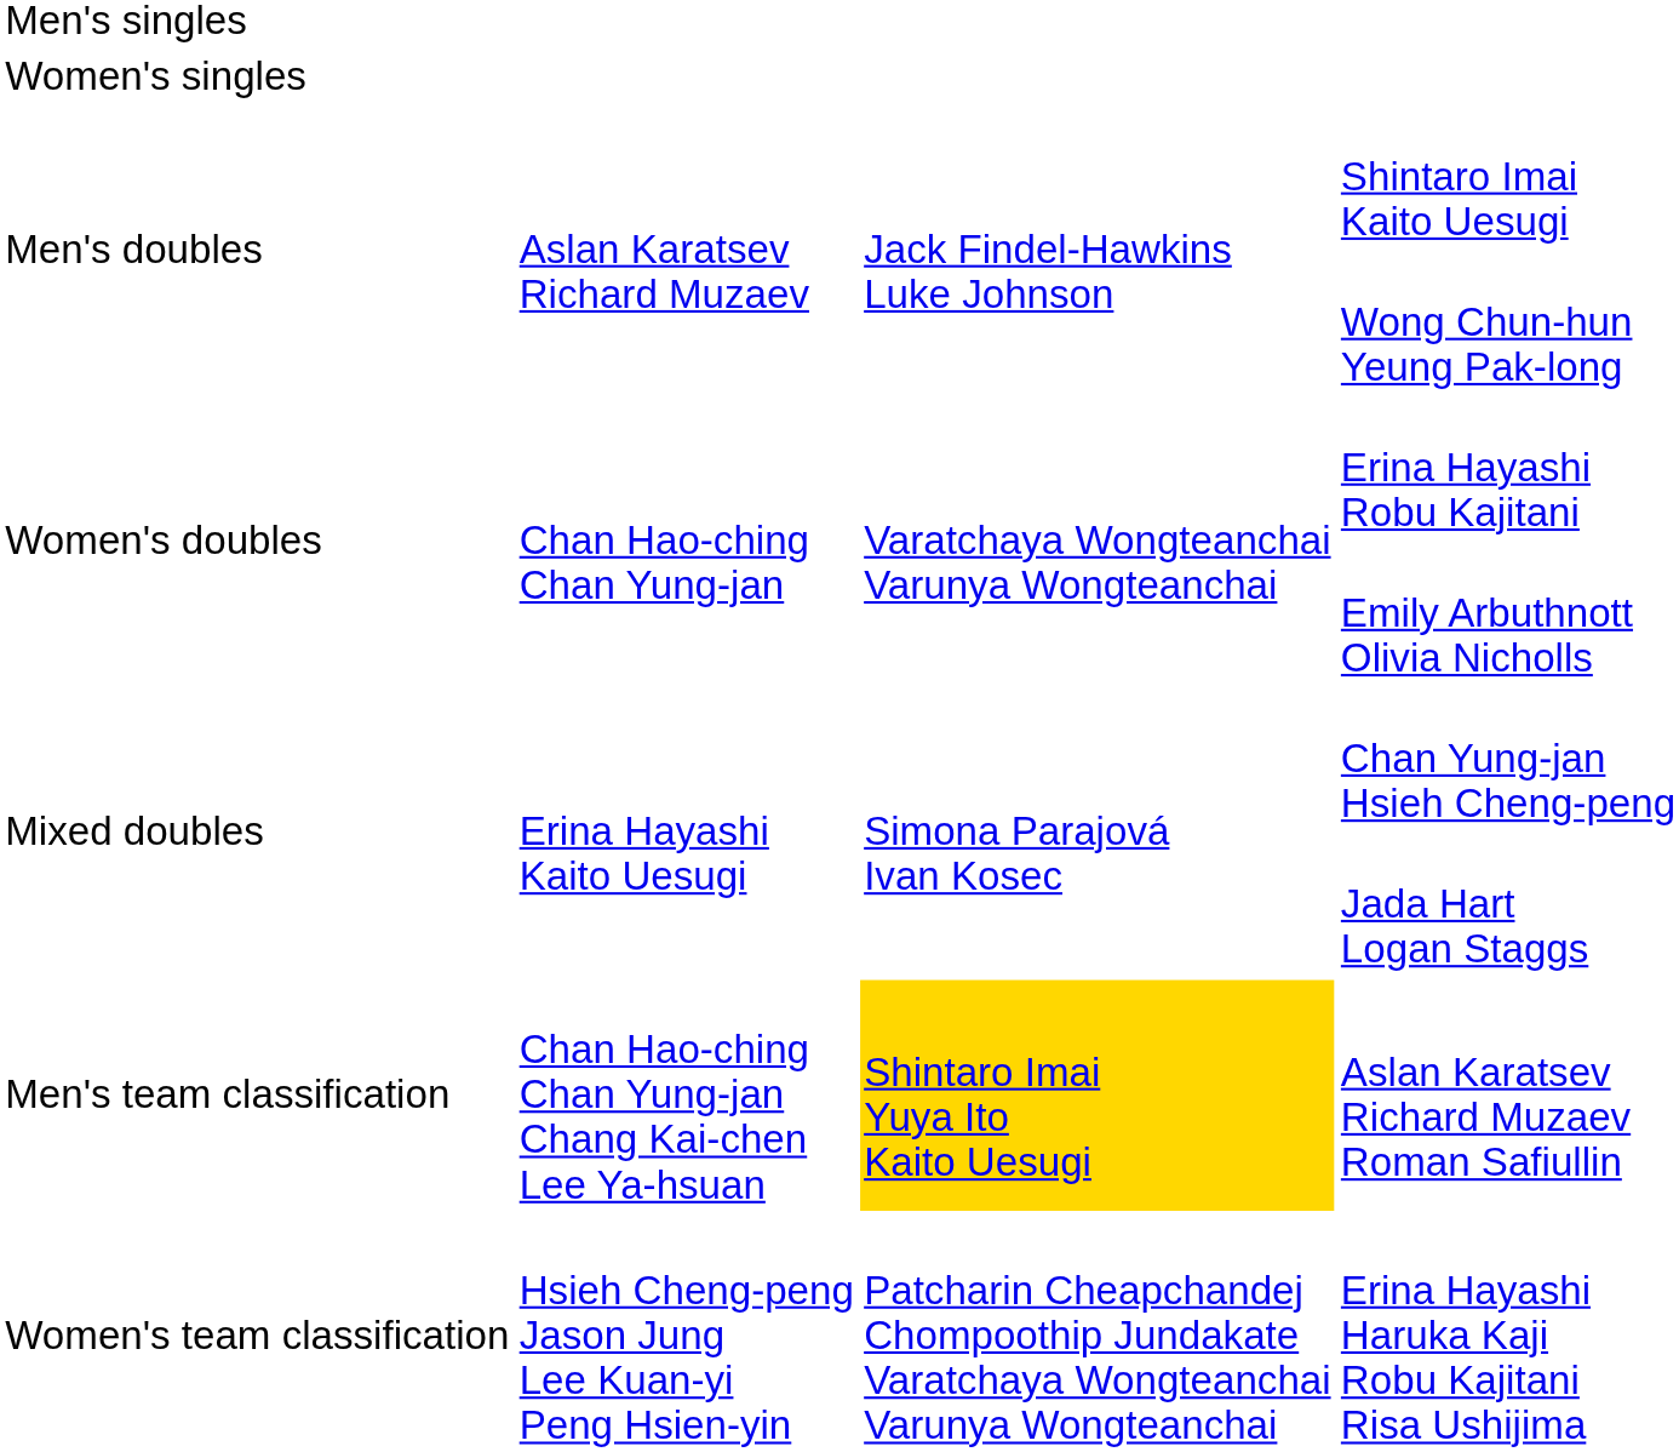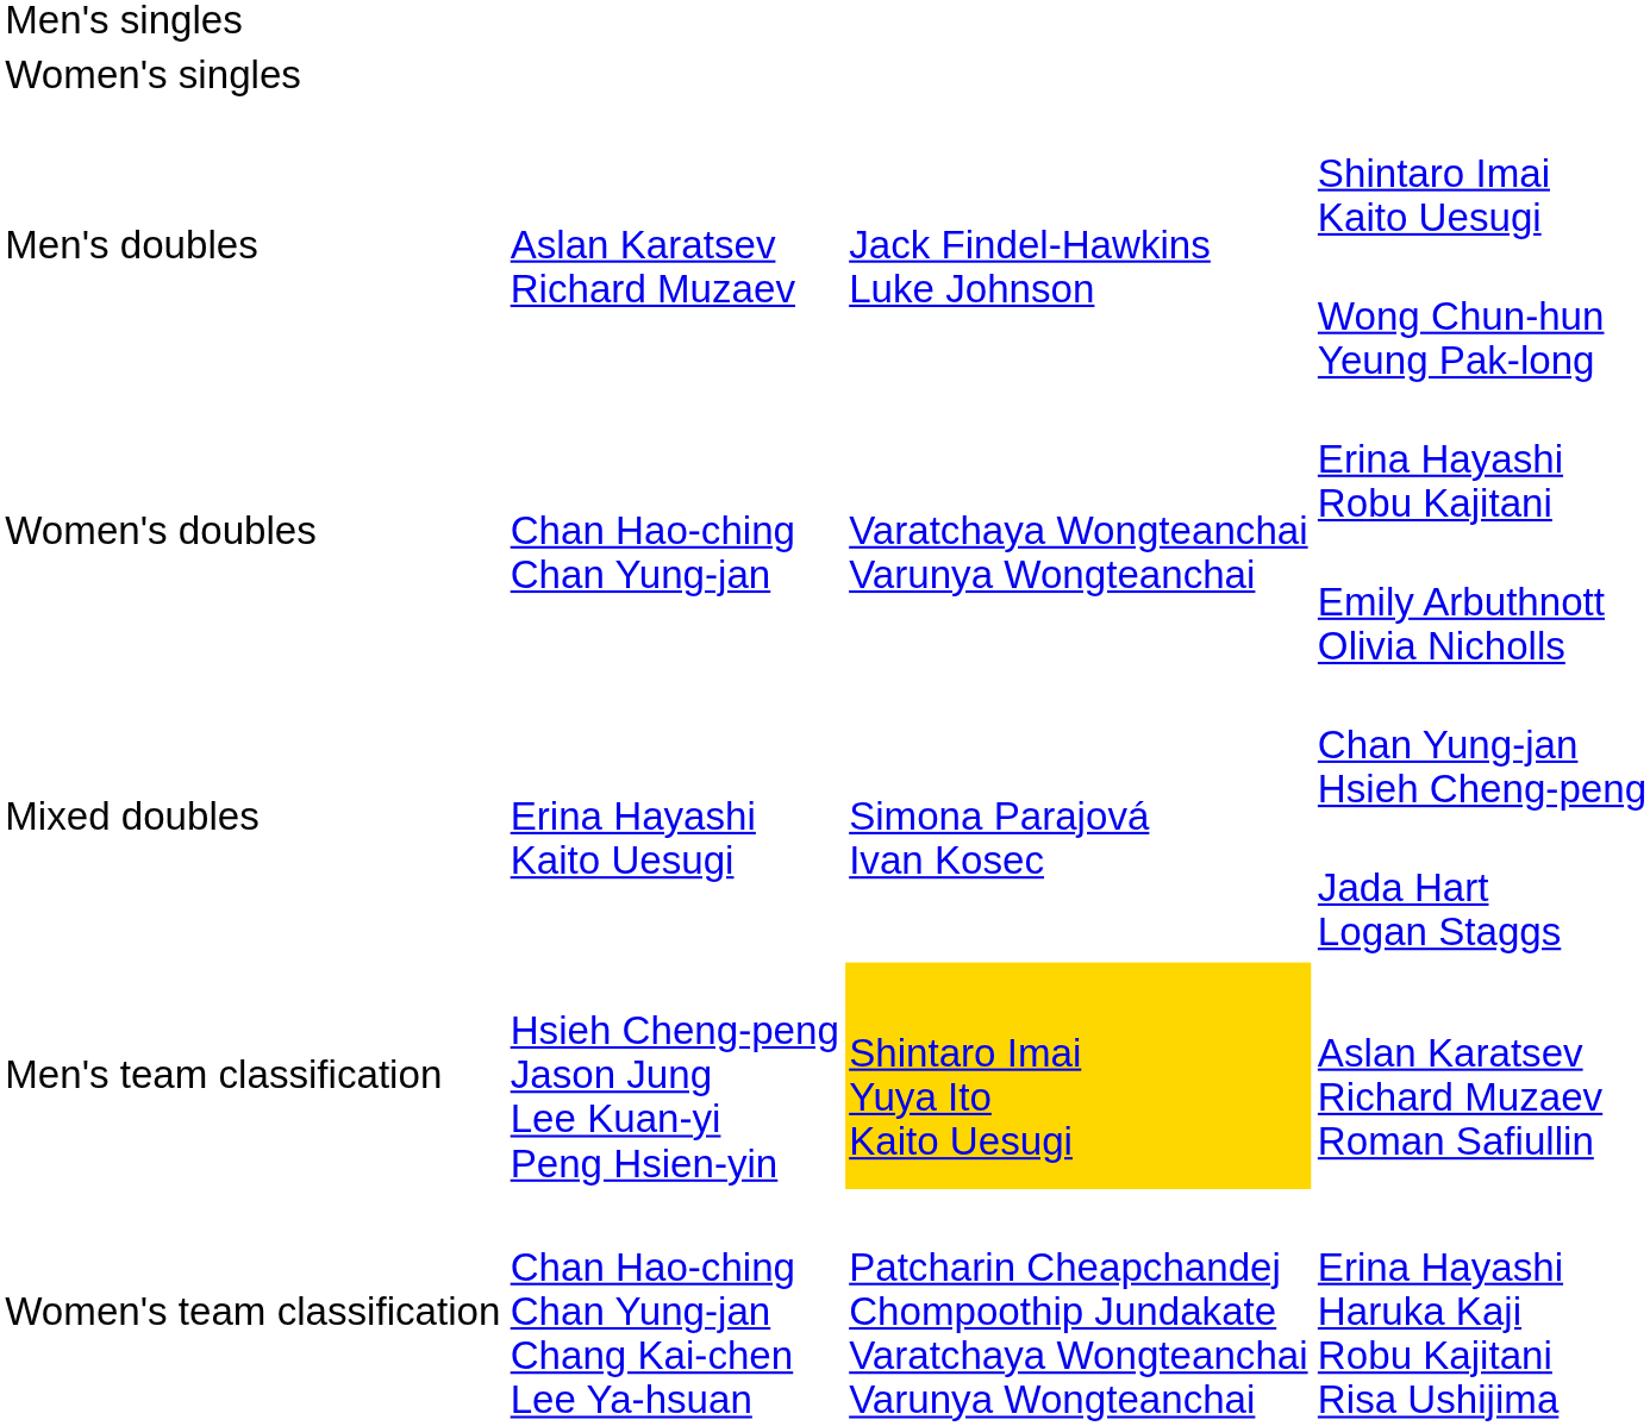Aslan Karatsev Richard Muzaev Roman Safiullin | column 2: Chan Hao-ching Chan Yung-jan Chang Kai-chen Lee Ya-hsuan -> Hsieh Cheng-peng Jason Jung Lee Kuan-yi Peng Hsien-yin
Erina Hayashi Haruka Kaji Robu Kajitani Risa Ushijima | column 2: Hsieh Cheng-peng Jason Jung Lee Kuan-yi Peng Hsien-yin -> Chan Hao-ching Chan Yung-jan Chang Kai-chen Lee Ya-hsuan
